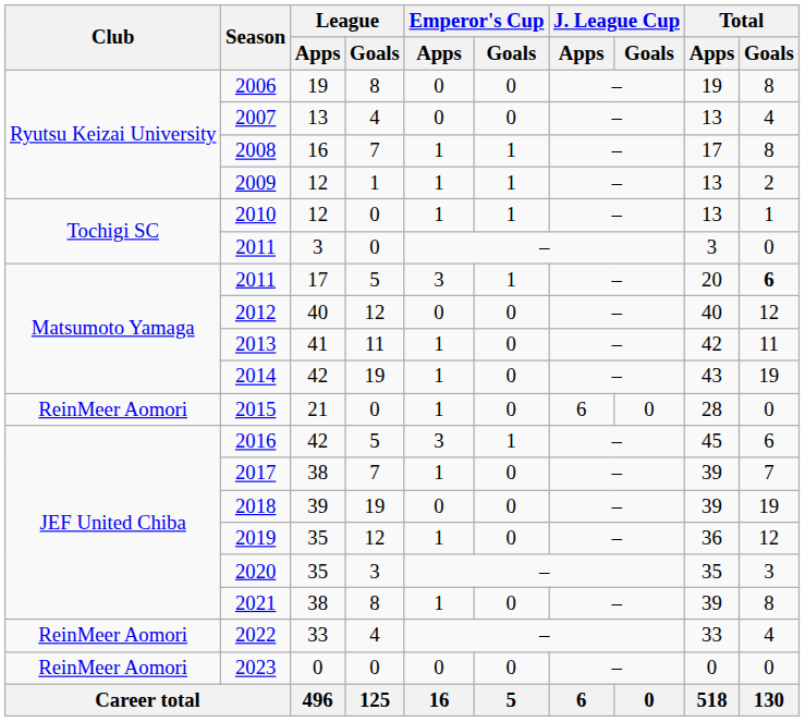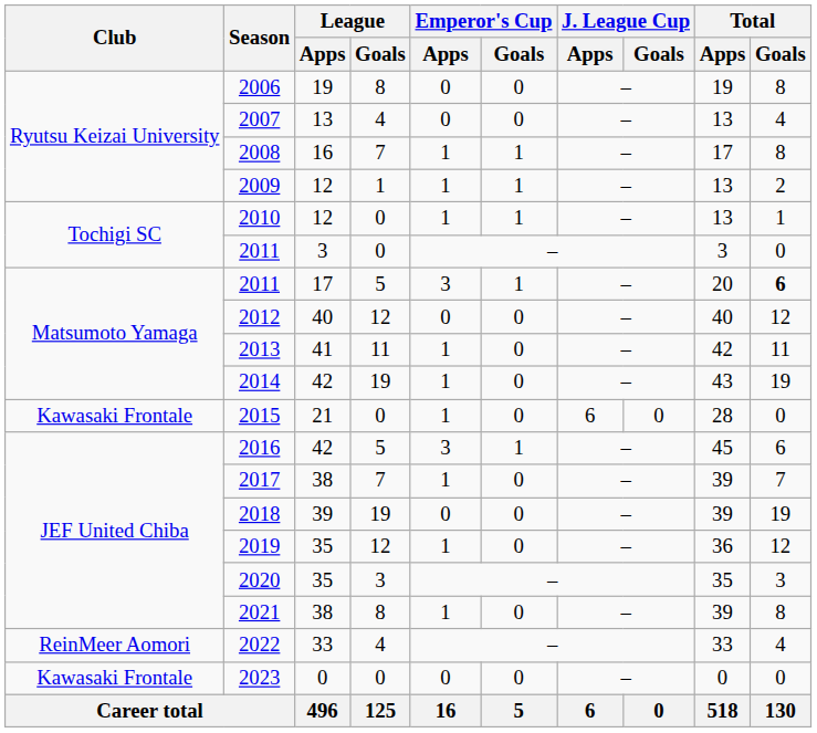2015 | Club: ReinMeer Aomori -> Kawasaki Frontale
2023 | Club: ReinMeer Aomori -> Kawasaki Frontale
